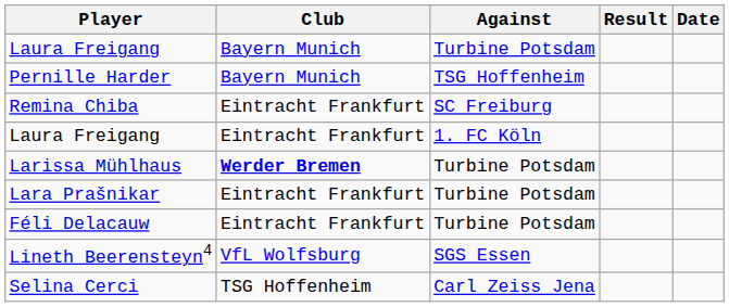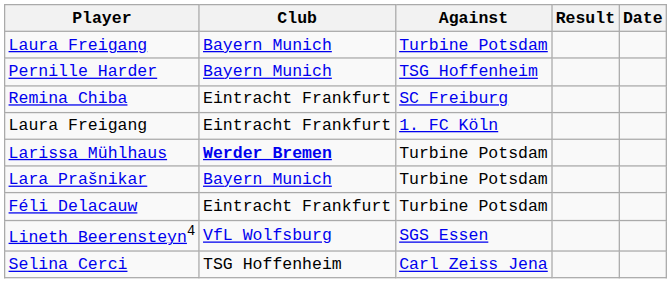Lara Prašnikar | Club: Eintracht Frankfurt -> Bayern Munich
